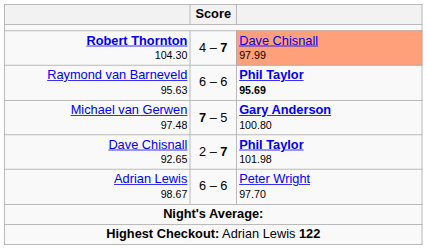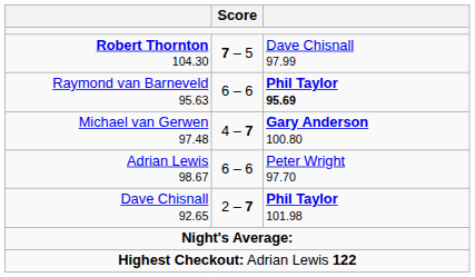Robert Thornton 104.30 | Score: 4 – 7 -> 7 – 5
Robert Thornton 104.30 | column 3: lightsalmon background -> no background
Michael van Gerwen 97.48 | Score: 7 – 5 -> 4 – 7
rows swapped: Adrian Lewis 98.67 <-> Dave Chisnall 92.65
